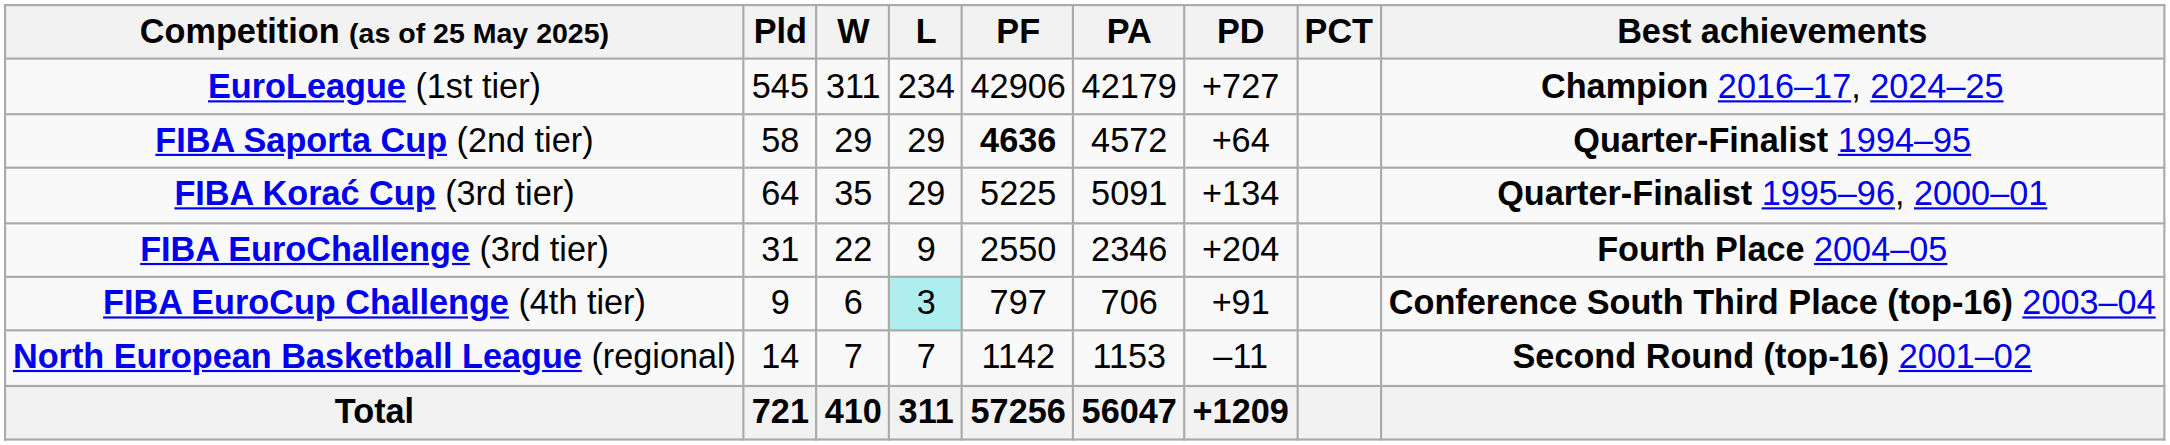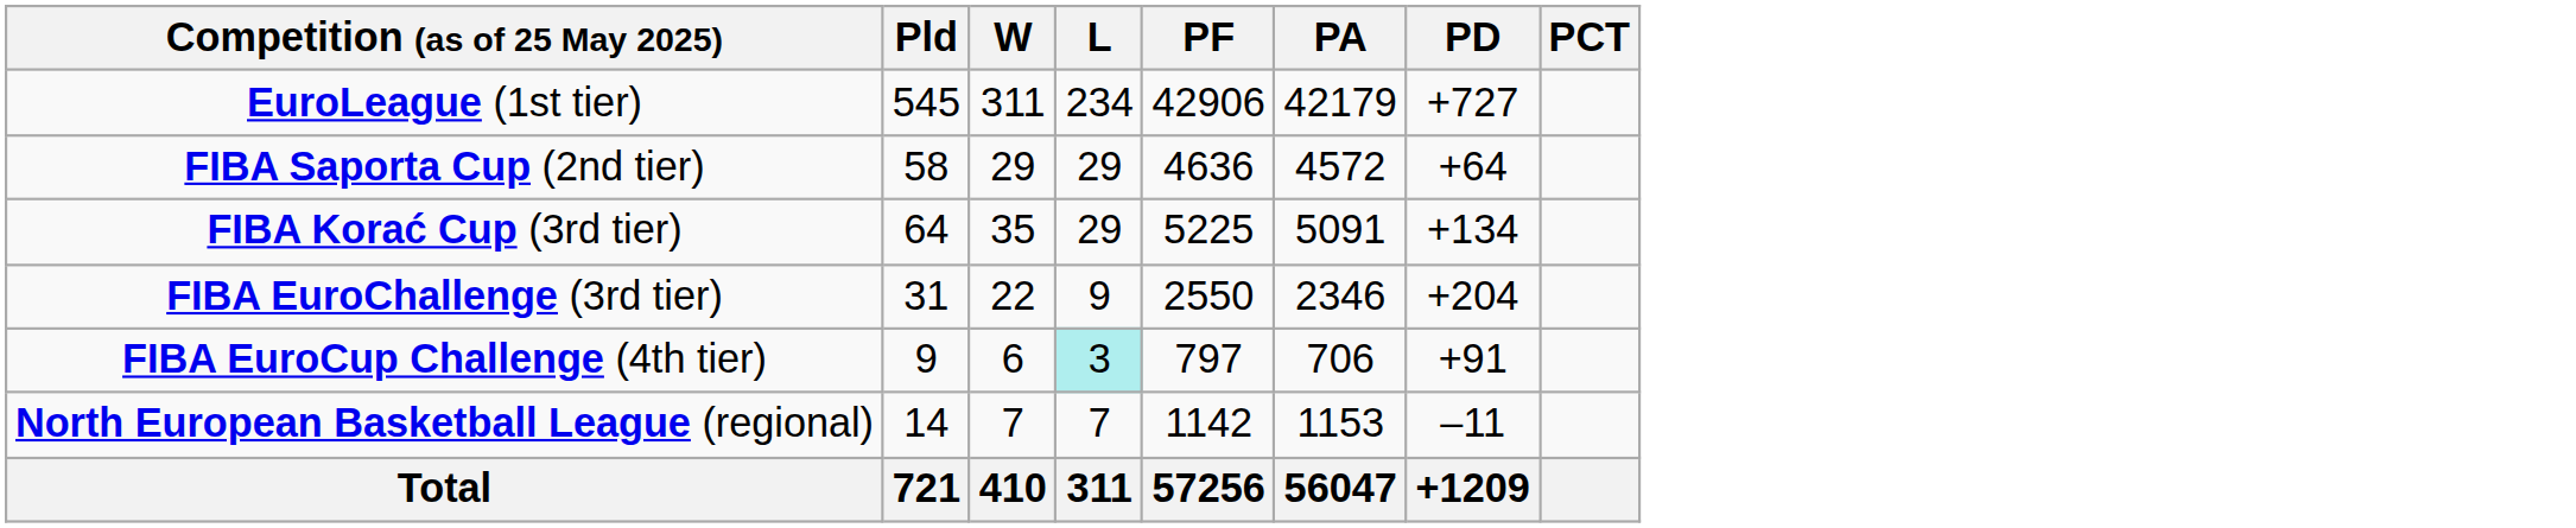- column: Best achievements | Champion 2016–17, 2024–25 | Quarter-Finalist 1994–95 | Quarter-Finalist 1995–96, 2000–01 | Fourth Place 2004–05 | Conference South Third Place (top-16) 2003–04 | Second Round (top-16) 2001–02
FIBA Saporta Cup (2nd tier) | PF: bold -> normal
